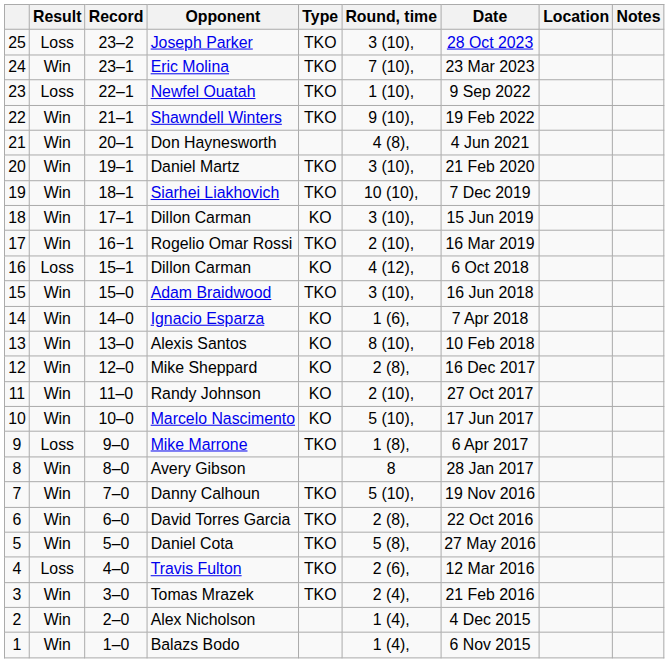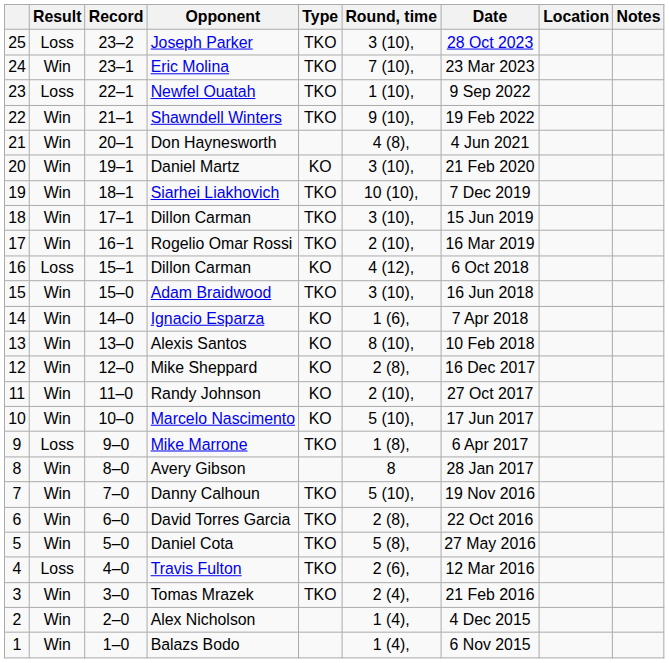Daniel Martz | Type: TKO -> KO
18 / Dillon Carman | Type: KO -> TKO
